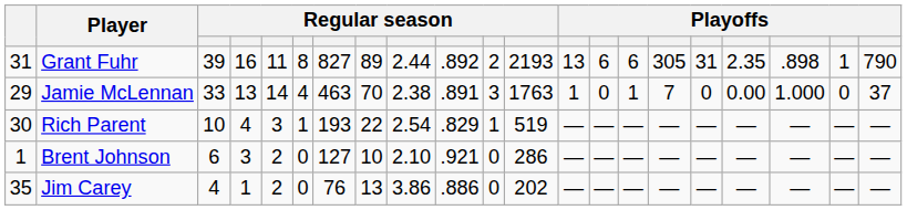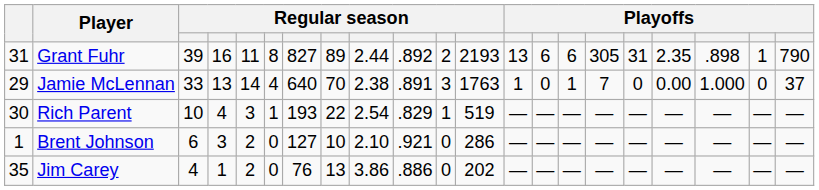Jamie McLennan | column 7: 463 -> 640
